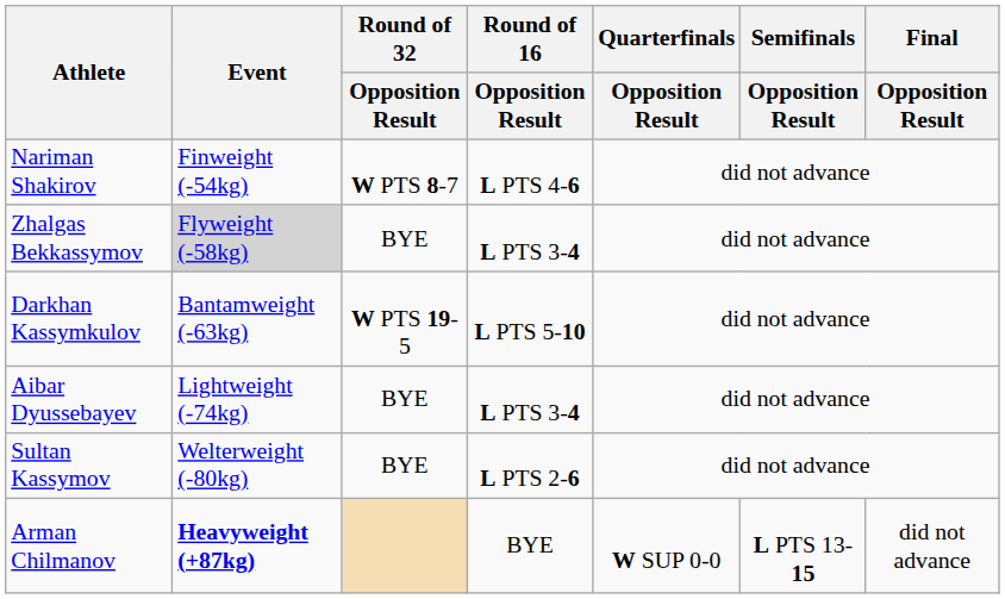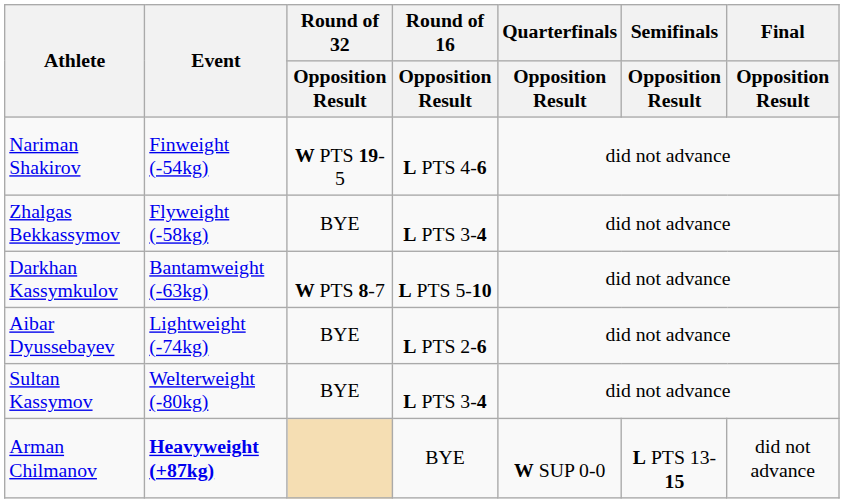Nariman Shakirov | Round of 32 / Opposition Result: W PTS 8-7 -> W PTS 19-5
Zhalgas Bekkassymov | Event: lightgrey background -> no background
Darkhan Kassymkulov | Round of 32 / Opposition Result: W PTS 19-5 -> W PTS 8-7
Aibar Dyussebayev | Round of 16 / Opposition Result: L PTS 3-4 -> L PTS 2-6
Sultan Kassymov | Round of 16 / Opposition Result: L PTS 2-6 -> L PTS 3-4
